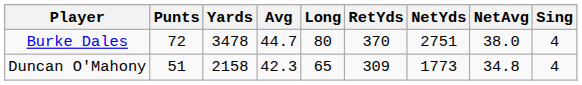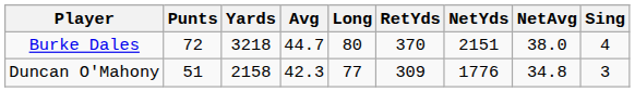Burke Dales | Yards: 3478 -> 3218
Burke Dales | NetYds: 2751 -> 2151
Duncan O'Mahony | Long: 65 -> 77
Duncan O'Mahony | NetYds: 1773 -> 1776
Duncan O'Mahony | Sing: 4 -> 3
